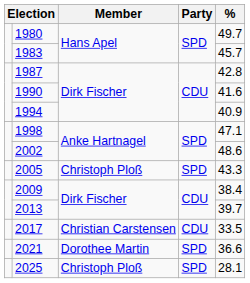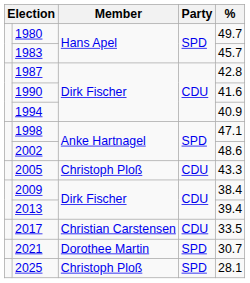2005 | Party: SPD -> CDU
2013 | %: 39.7 -> 39.4
2021 | %: 36.6 -> 30.7
